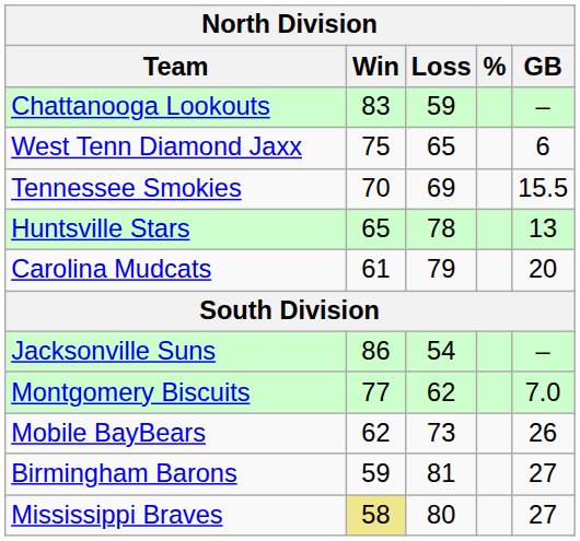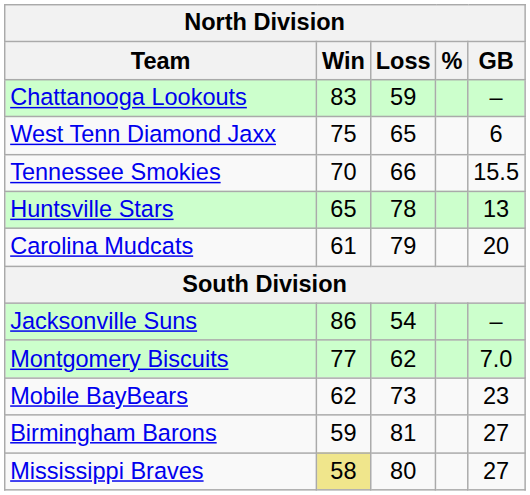Tennessee Smokies | Loss: 69 -> 66
Mobile BayBears | GB: 26 -> 23
